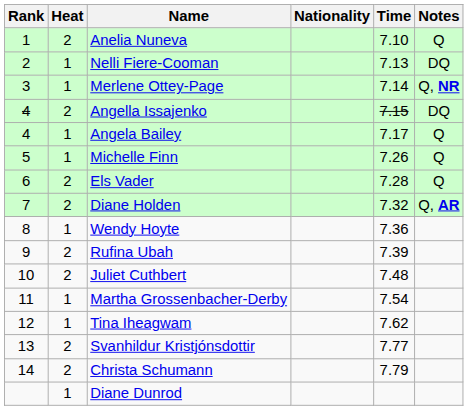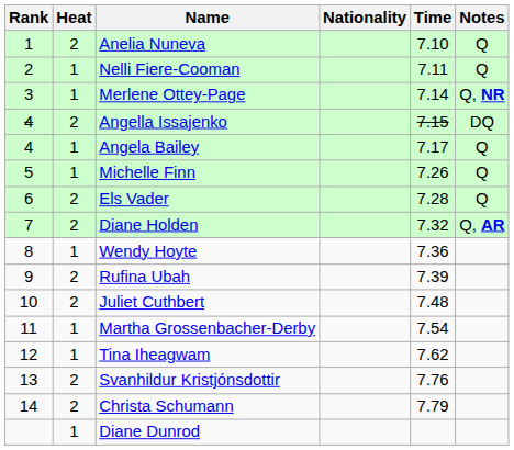Nelli Fiere-Cooman | Time: 7.13 -> 7.11
Nelli Fiere-Cooman | Notes: DQ -> Q
Svanhildur Kristjónsdottir | Time: 7.77 -> 7.76
